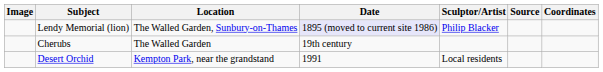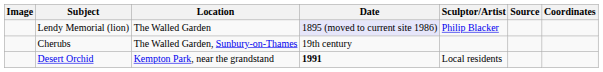Lendy Memorial (lion) | Location: The Walled Garden, Sunbury-on-Thames -> The Walled Garden
Cherubs | Location: The Walled Garden -> The Walled Garden, Sunbury-on-Thames
Desert Orchid | Date: normal -> bold
